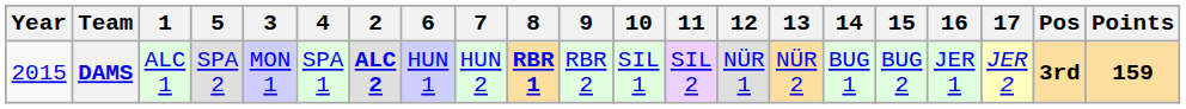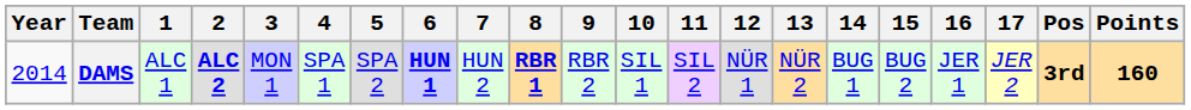columns swapped: 2 <-> 5
DAMS | Year: 2015 -> 2014
DAMS | 6: normal -> bold
DAMS | Points: 159 -> 160
